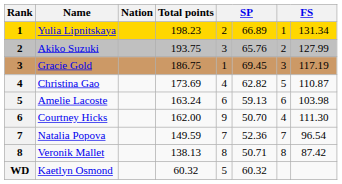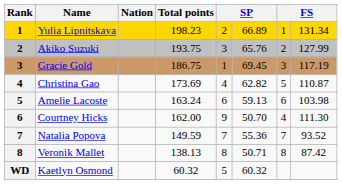Natalia Popova | column 6: 52.36 -> 55.36
Natalia Popova | column 8: 96.54 -> 93.52
